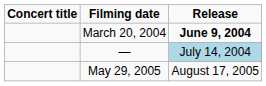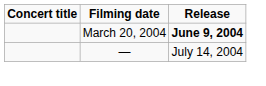— | Release: lightblue background -> no background
- row: May 29, 2005 | August 17, 2005
